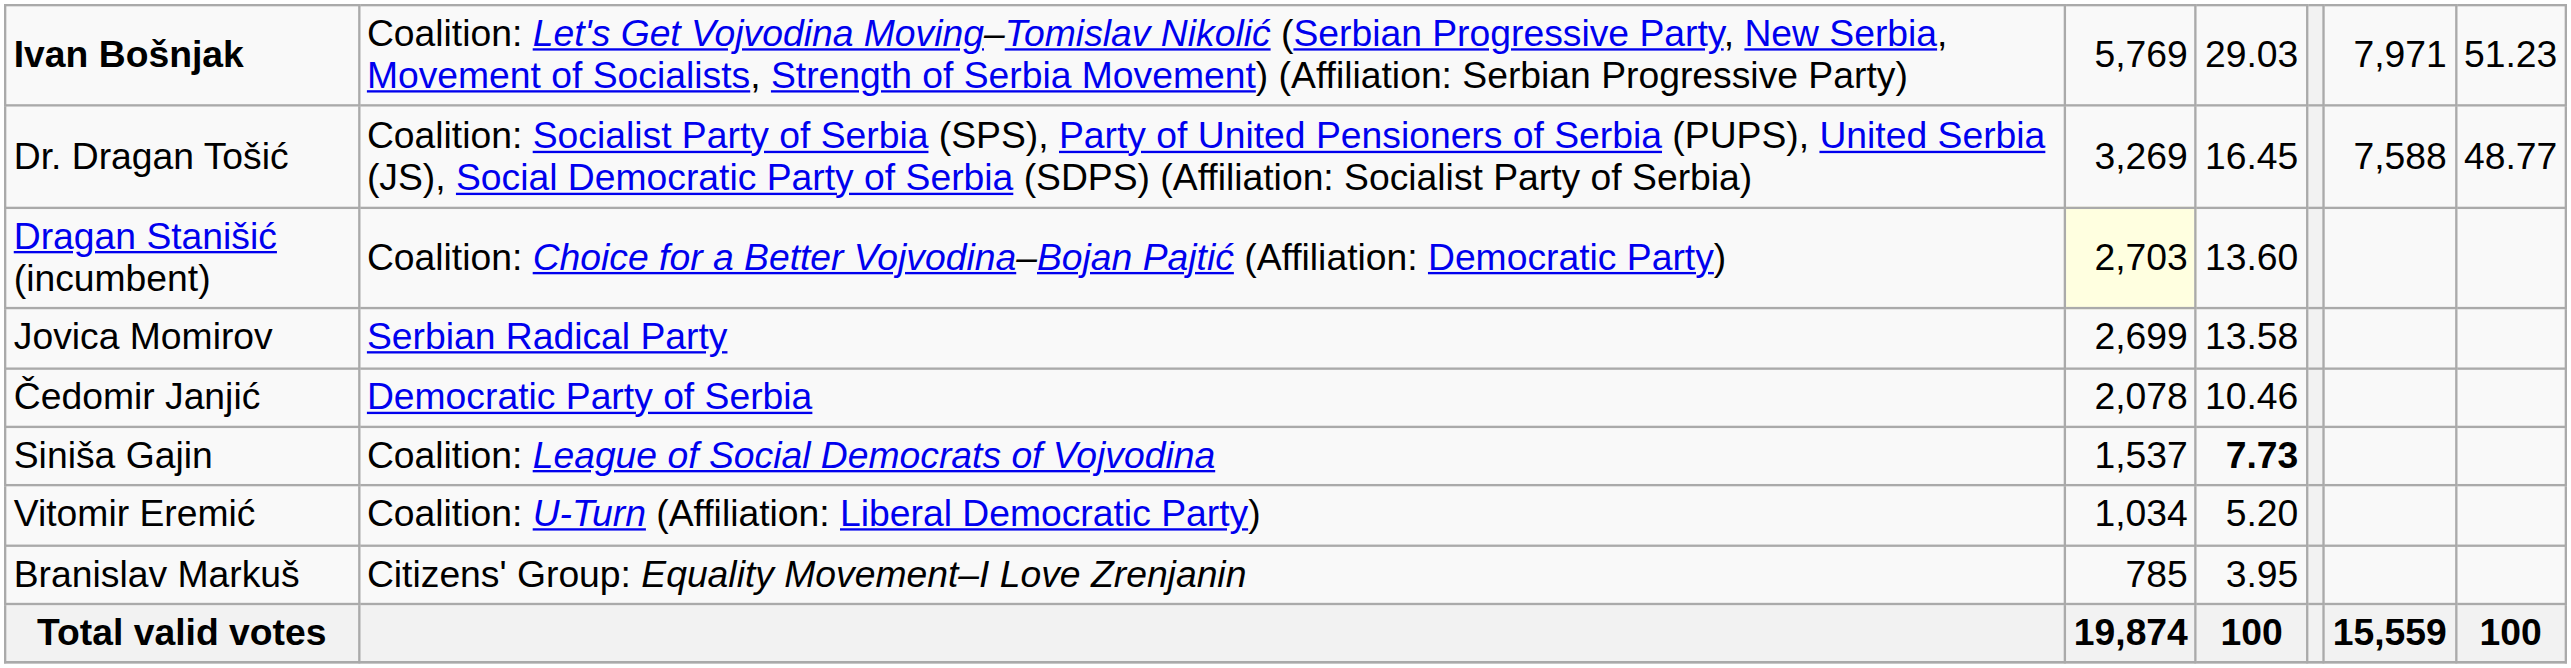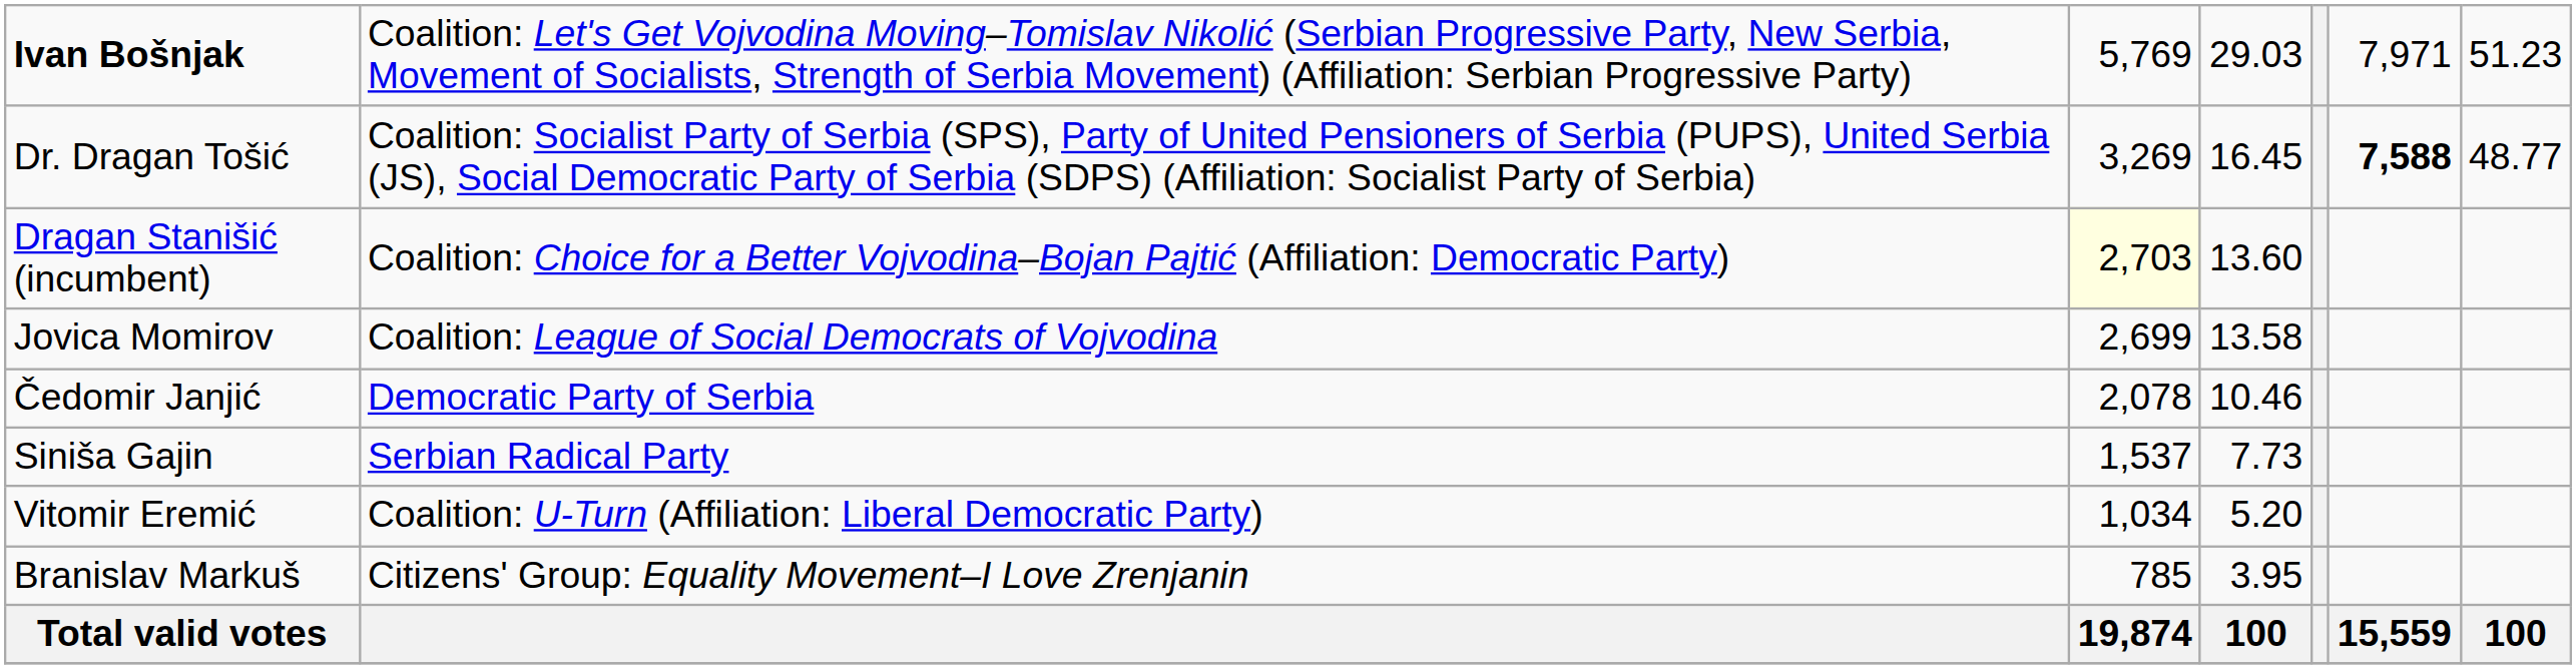Dr. Dragan Tošić | column 6: normal -> bold
Jovica Momirov | column 2: Serbian Radical Party -> Coalition: League of Social Democrats of Vojvodina
Siniša Gajin | column 2: Coalition: League of Social Democrats of Vojvodina -> Serbian Radical Party
Siniša Gajin | column 4: bold -> normal
